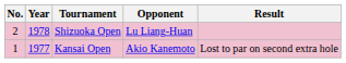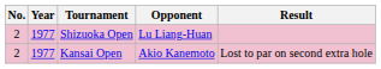Shizuoka Open | Year: 1978 -> 1977
Kansai Open | No.: 1 -> 2
